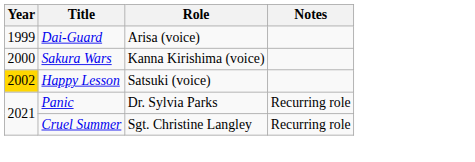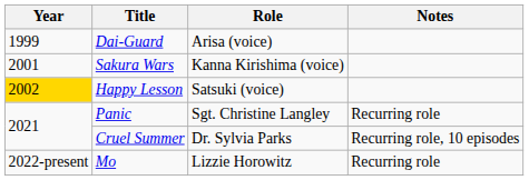Sakura Wars | Year: 2000 -> 2001
Panic | Role: Dr. Sylvia Parks -> Sgt. Christine Langley
Cruel Summer | Role: Sgt. Christine Langley -> Dr. Sylvia Parks
Cruel Summer | Notes: Recurring role -> Recurring role, 10 episodes
+ row: 2022-present | Mo | Lizzie Horowitz | Recurring role
